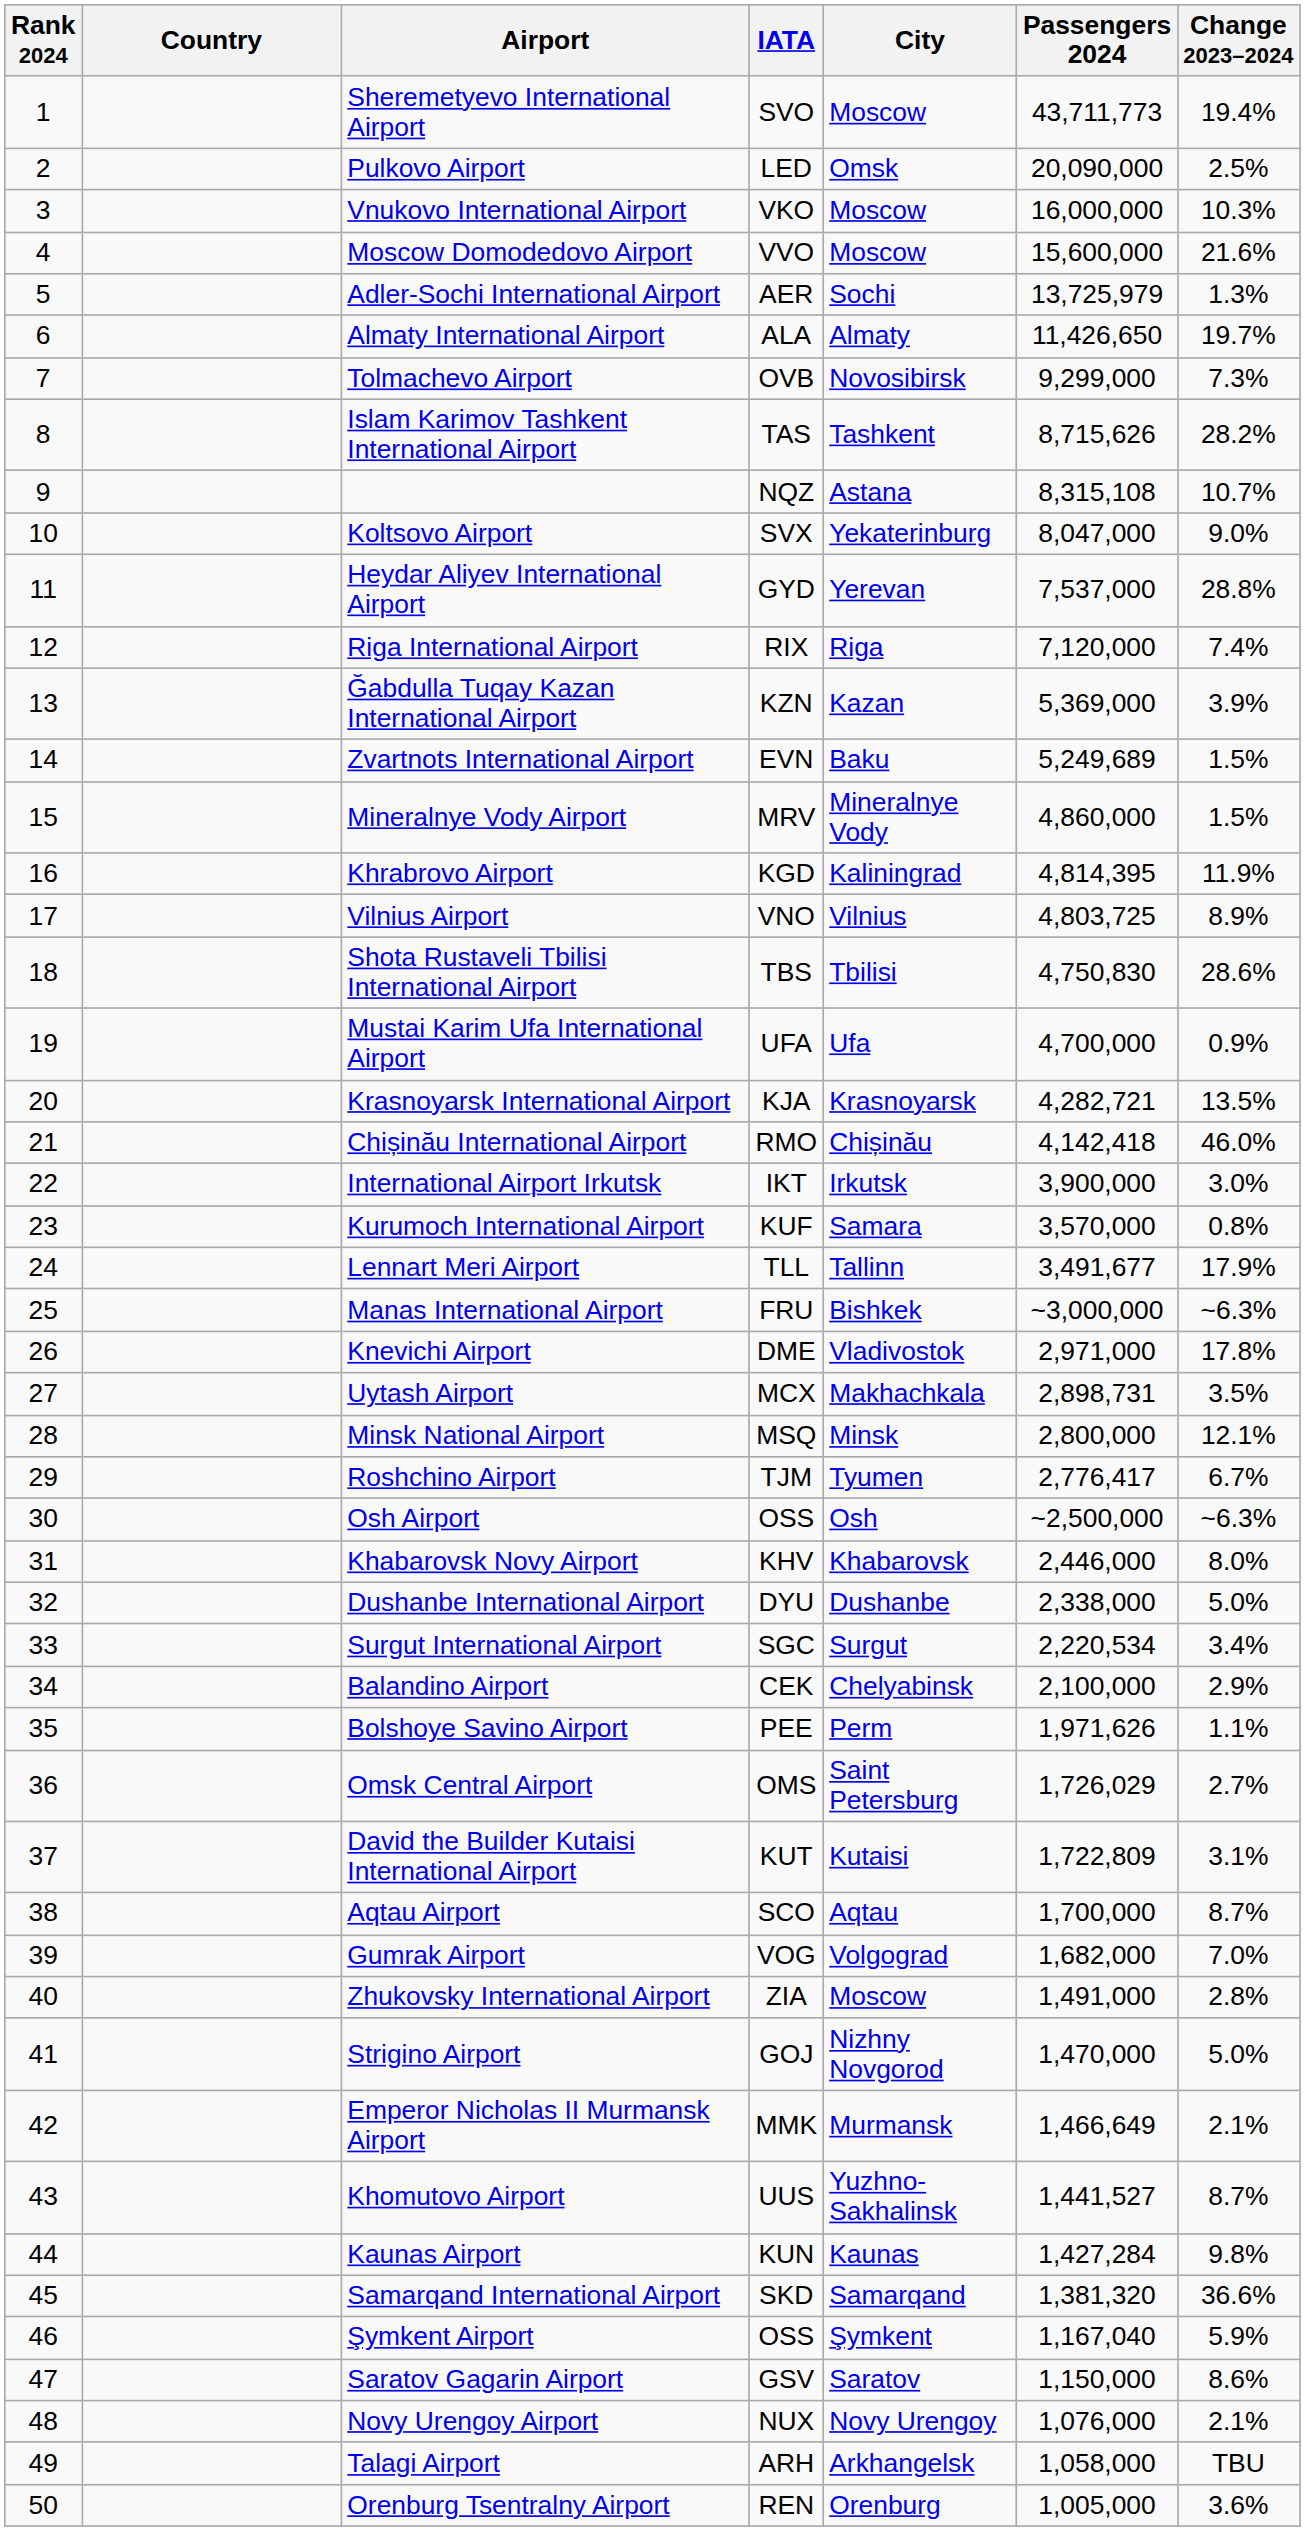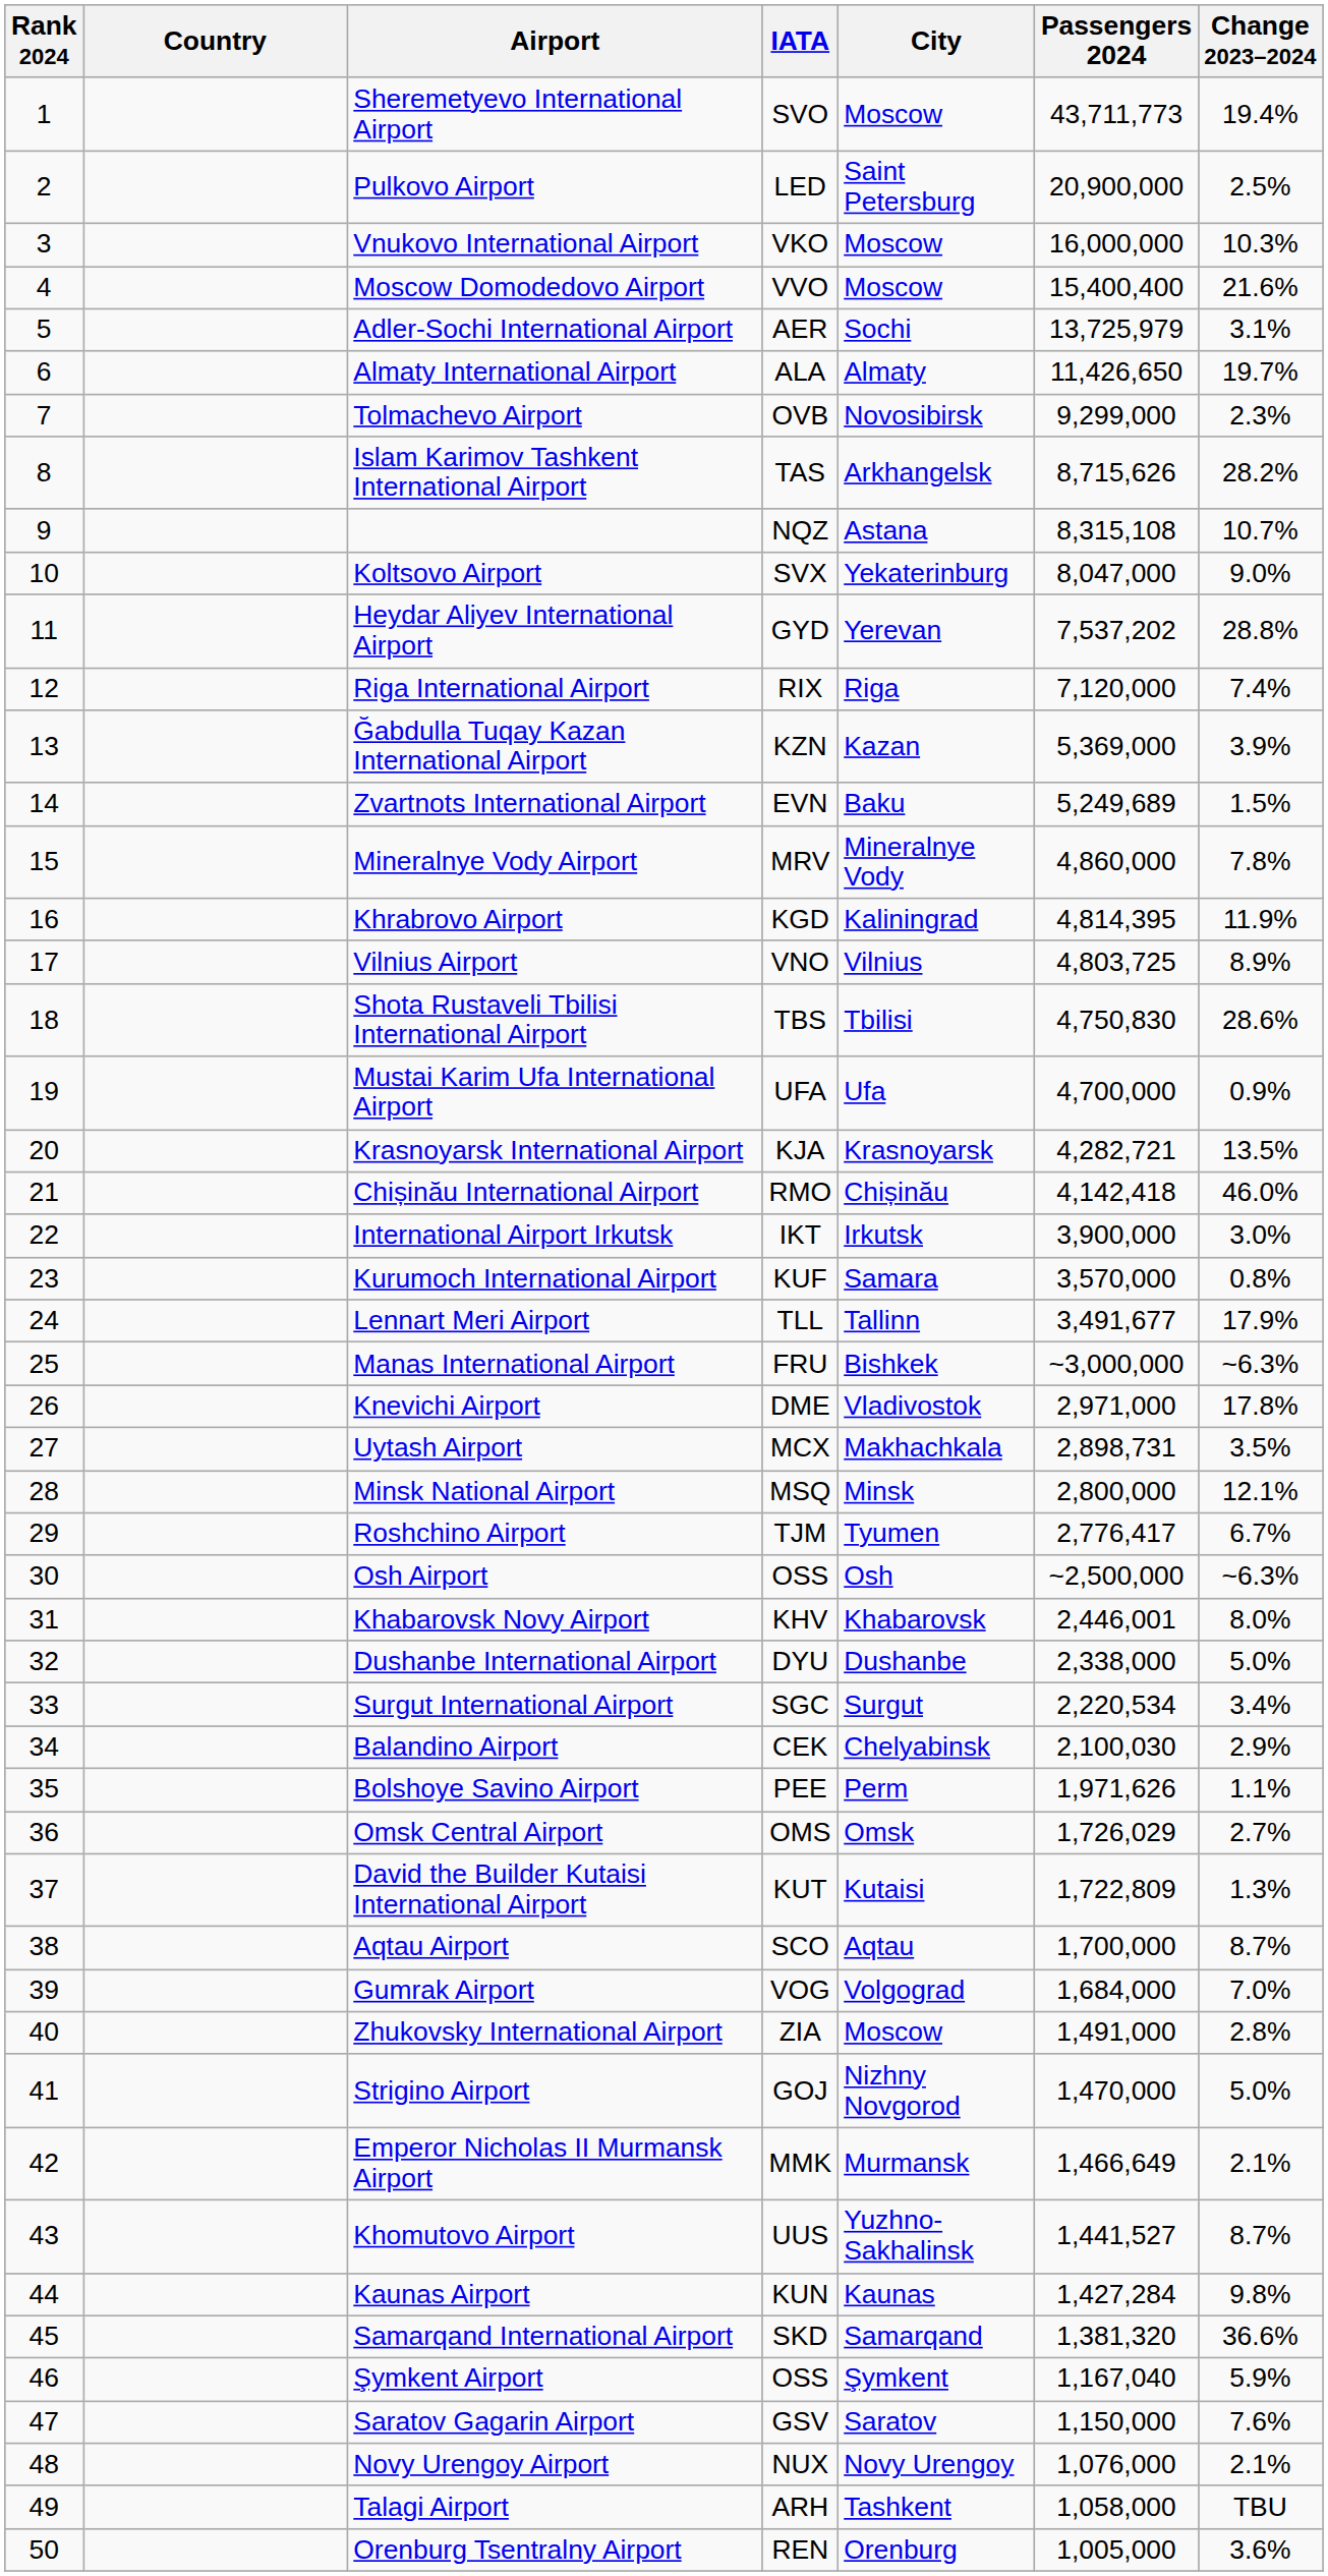Pulkovo Airport | City: Omsk -> Saint Petersburg
Pulkovo Airport | Passengers 2024: 20,090,000 -> 20,900,000
Moscow Domodedovo Airport | Passengers 2024: 15,600,000 -> 15,400,400
Adler-Sochi International Airport | Change 2023–2024: 1.3% -> 3.1%
Tolmachevo Airport | Change 2023–2024: 7.3% -> 2.3%
Islam Karimov Tashkent International Airport | City: Tashkent -> Arkhangelsk
Heydar Aliyev International Airport | Passengers 2024: 7,537,000 -> 7,537,202
Mineralnye Vody Airport | Change 2023–2024: 1.5% -> 7.8%
Khabarovsk Novy Airport | Passengers 2024: 2,446,000 -> 2,446,001
Balandino Airport | Passengers 2024: 2,100,000 -> 2,100,030
Omsk Central Airport | City: Saint Petersburg -> Omsk
David the Builder Kutaisi International Airport | Change 2023–2024: 3.1% -> 1.3%
Gumrak Airport | Passengers 2024: 1,682,000 -> 1,684,000
Saratov Gagarin Airport | Change 2023–2024: 8.6% -> 7.6%
Talagi Airport | City: Arkhangelsk -> Tashkent
